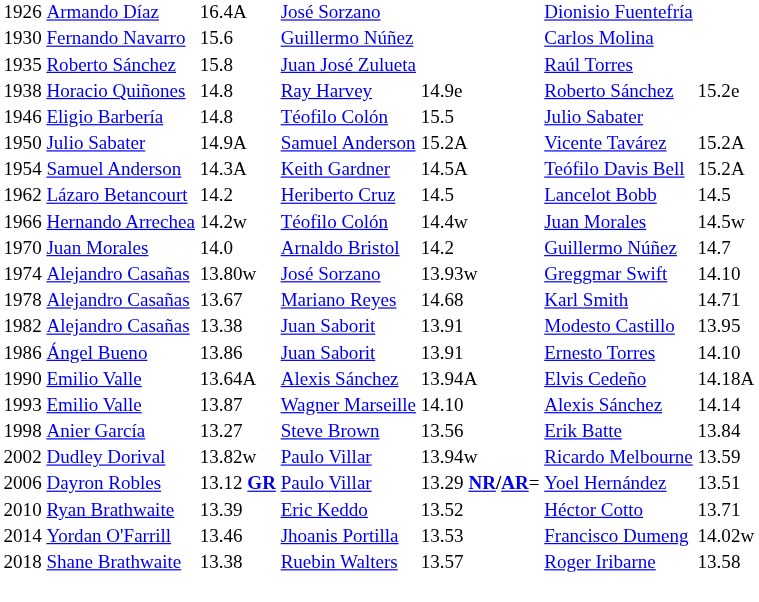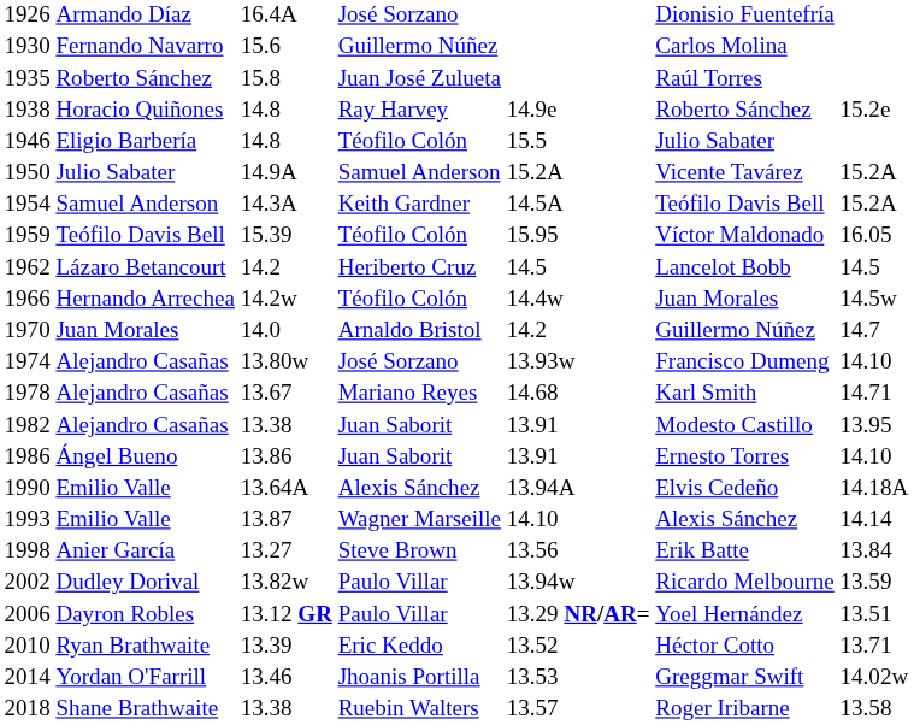+ row: 1959 | Teófilo Davis Bell | 15.39 | Téofilo Colón | 15.95 | Víctor Maldonado | 16.05
1974 | column 6: Greggmar Swift -> Francisco Dumeng
2014 | column 6: Francisco Dumeng -> Greggmar Swift
